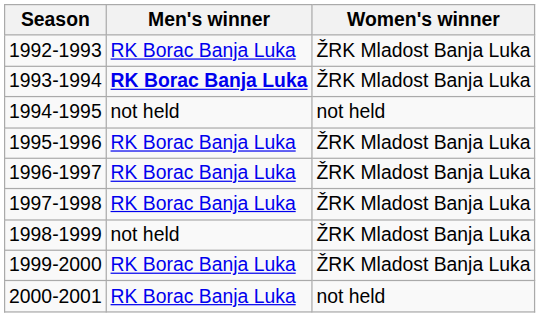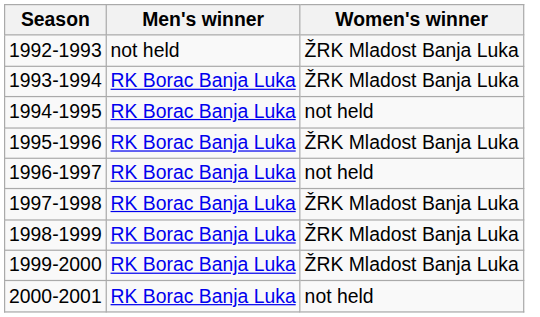1992-1993 | Men's winner: RK Borac Banja Luka -> not held
1993-1994 | Men's winner: bold -> normal
1994-1995 | Men's winner: not held -> RK Borac Banja Luka
1996-1997 | Women's winner: ŽRK Mladost Banja Luka -> not held
1998-1999 | Men's winner: not held -> RK Borac Banja Luka
